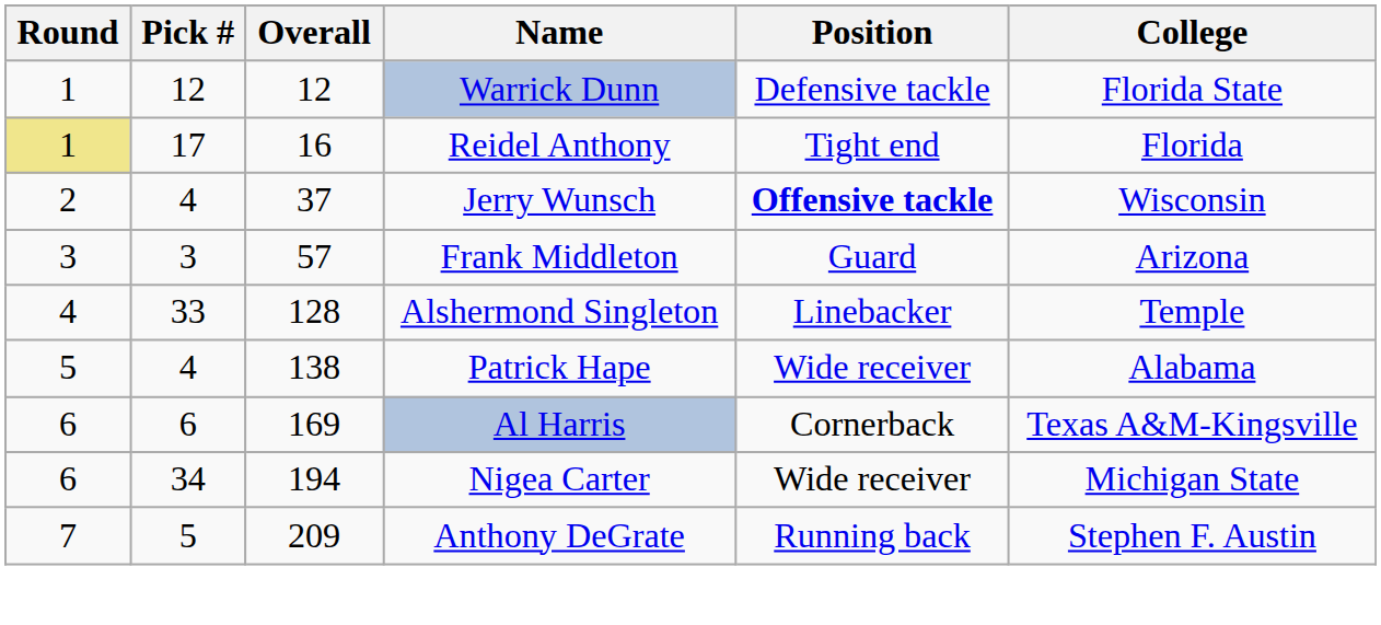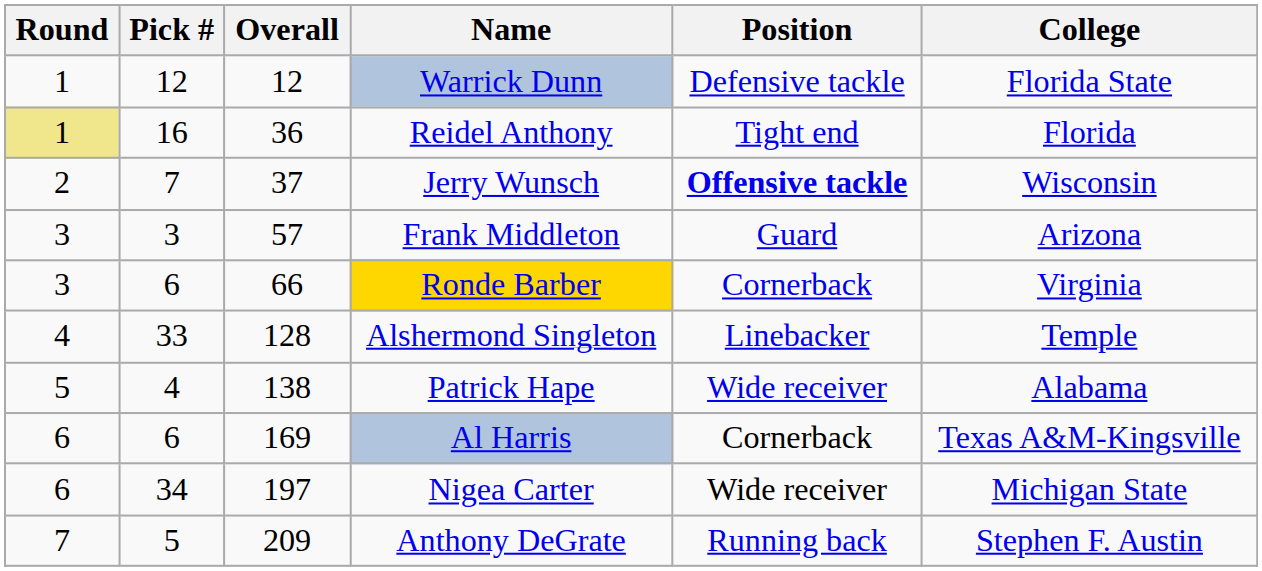Reidel Anthony | Pick #: 17 -> 16
Reidel Anthony | Overall: 16 -> 36
Jerry Wunsch | Pick #: 4 -> 7
+ row: 3 | 6 | 66 | Ronde Barber | Cornerback | Virginia
Nigea Carter | Overall: 194 -> 197
